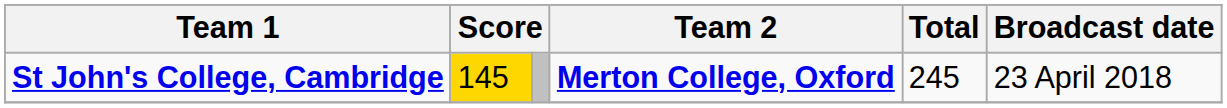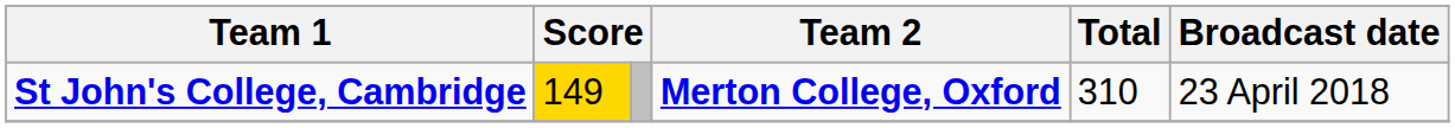St John's College, Cambridge | column 2: 145 -> 149
St John's College, Cambridge | Total: 245 -> 310
